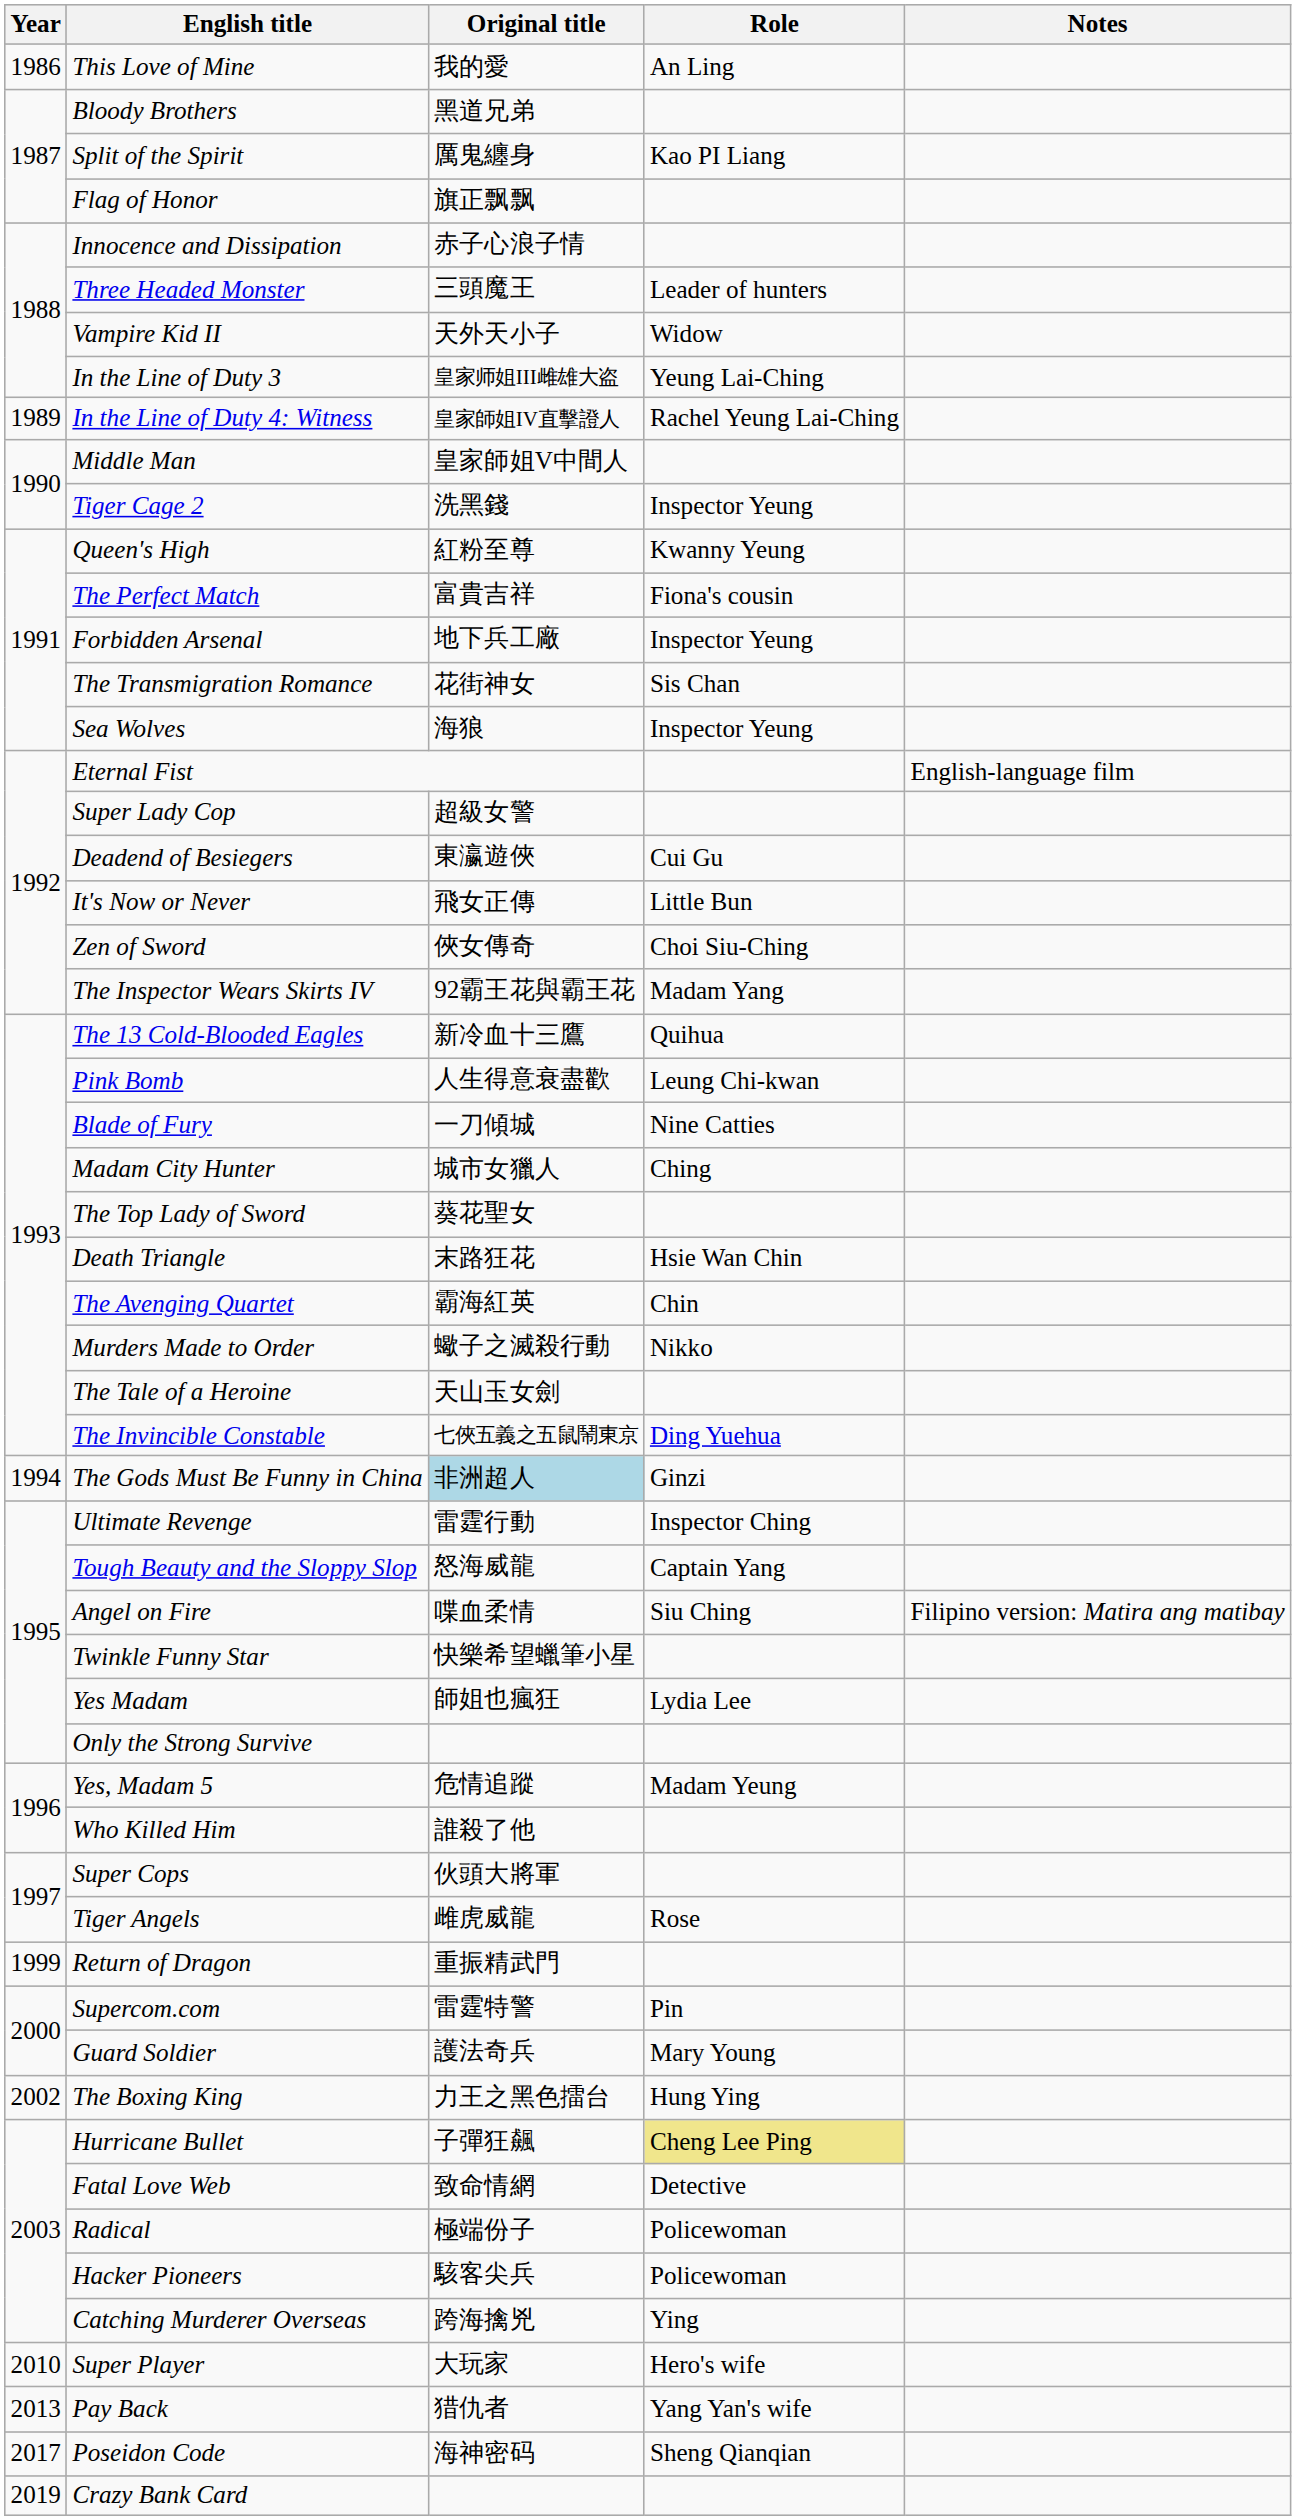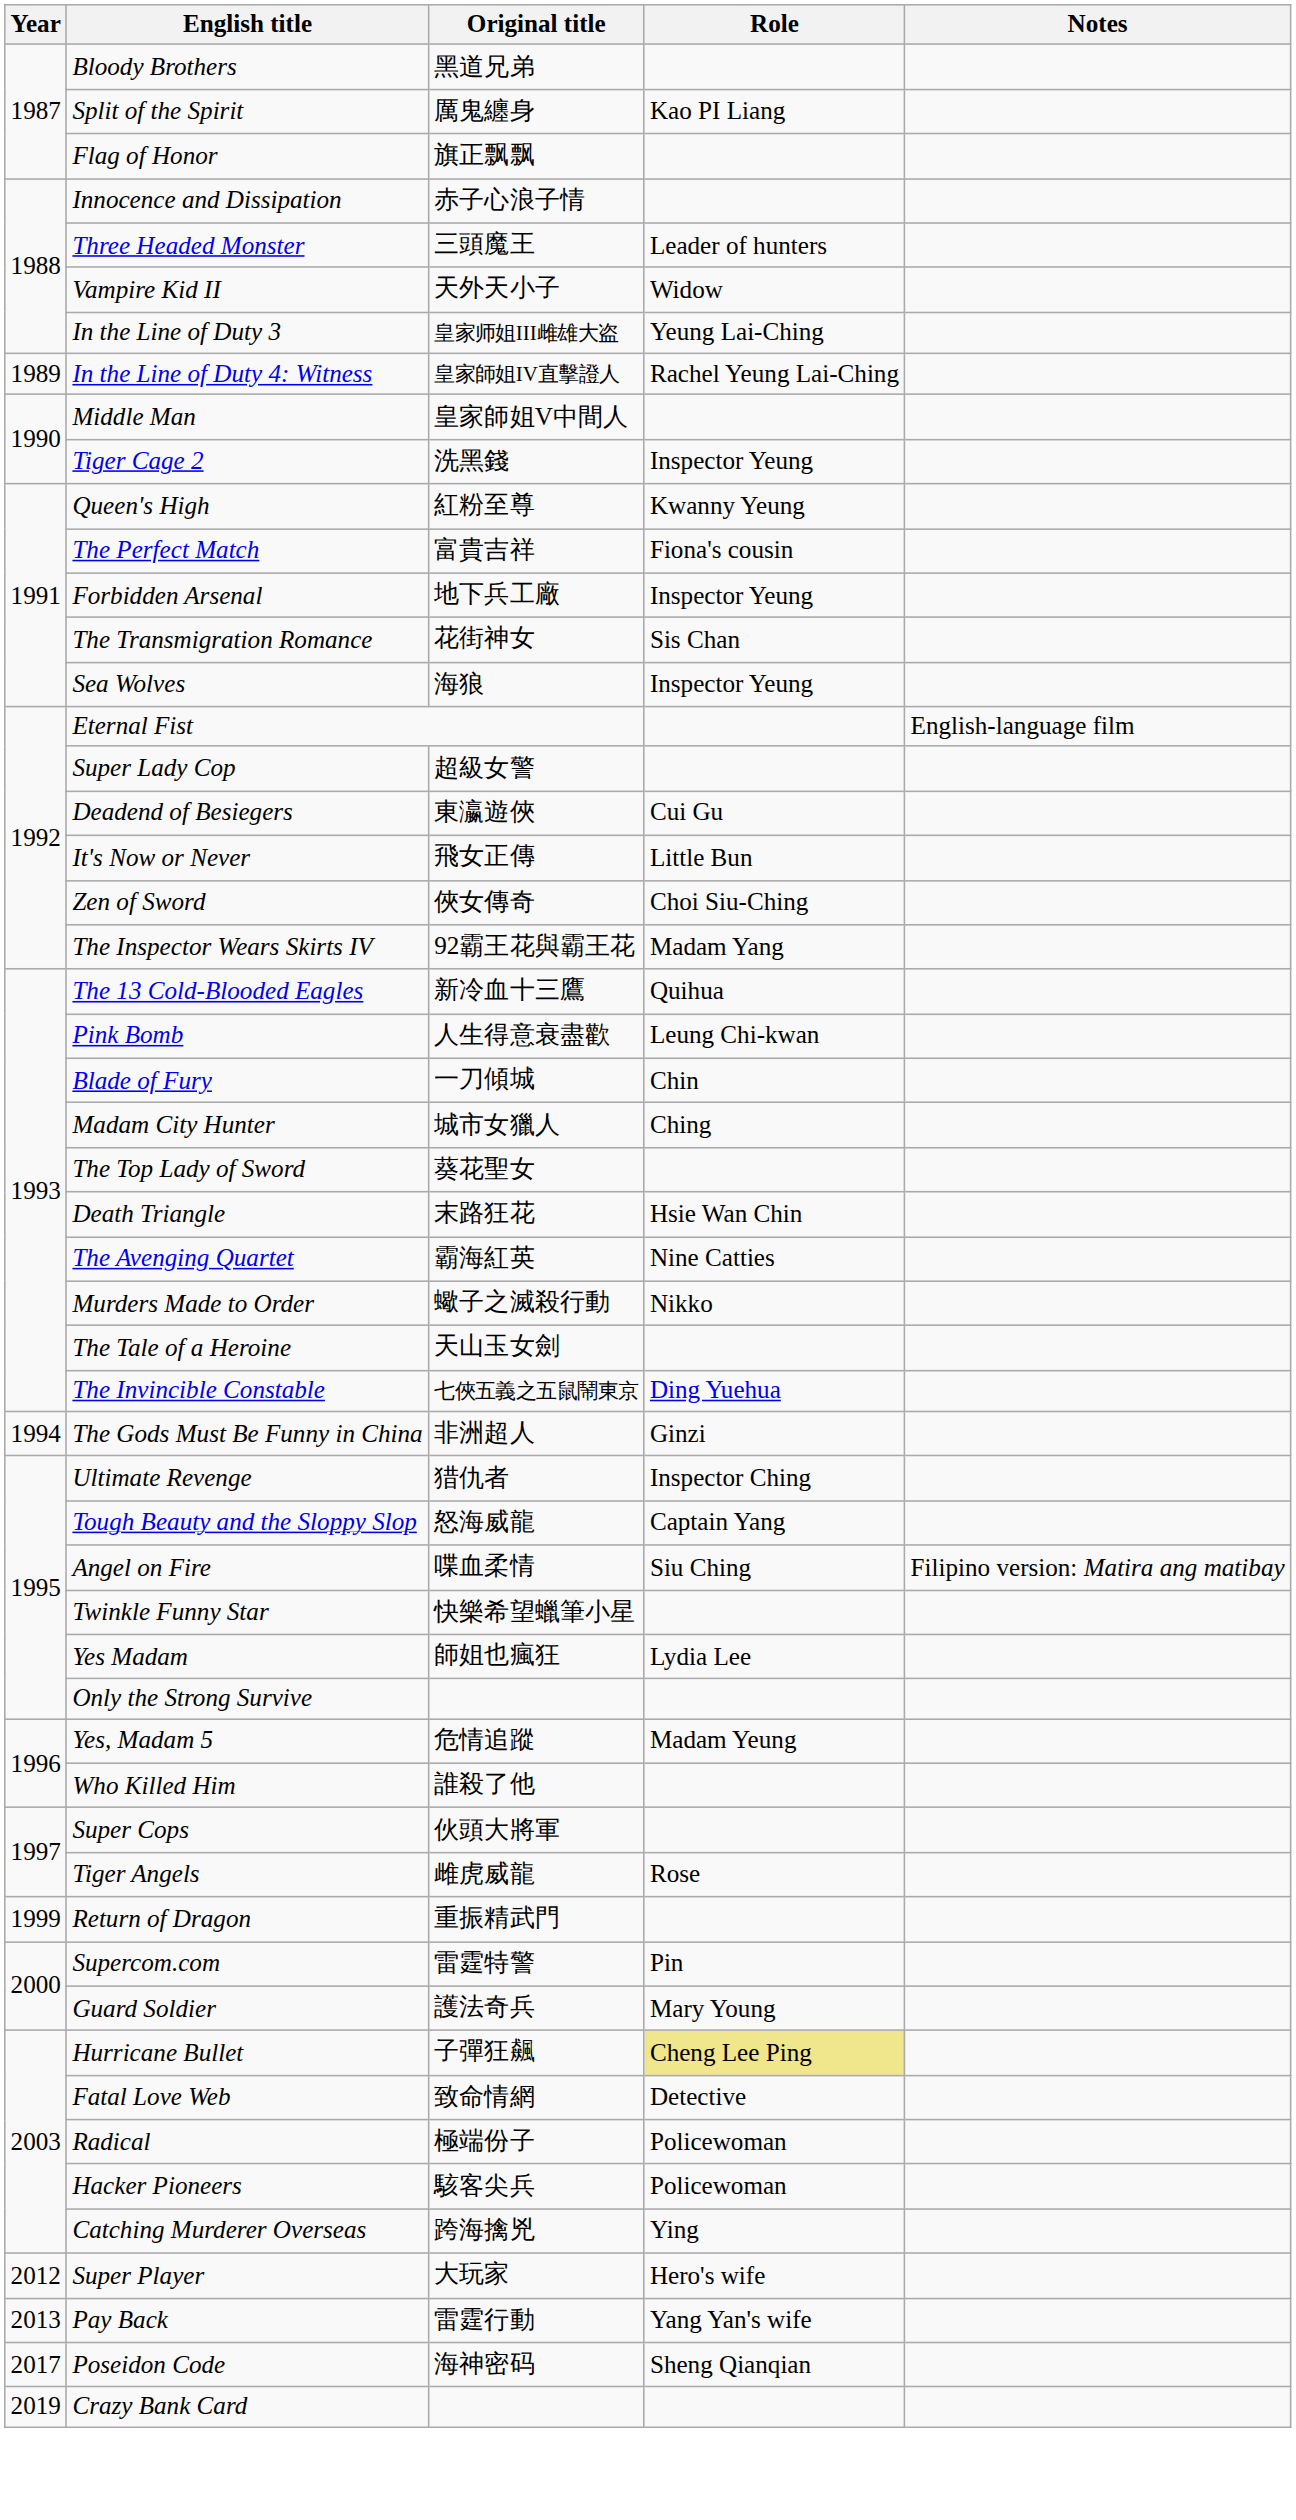- row: 1986 | This Love of Mine | 我的愛 | An Ling
Blade of Fury | Role: Nine Catties -> Chin
The Avenging Quartet | Role: Chin -> Nine Catties
The Gods Must Be Funny in China | Original title: lightblue background -> no background
Ultimate Revenge | Original title: 雷霆行動 -> 猎仇者
- row: 2002 | The Boxing King | 力王之黑色擂台 | Hung Ying
Super Player | Year: 2010 -> 2012
Pay Back | Original title: 猎仇者 -> 雷霆行動
